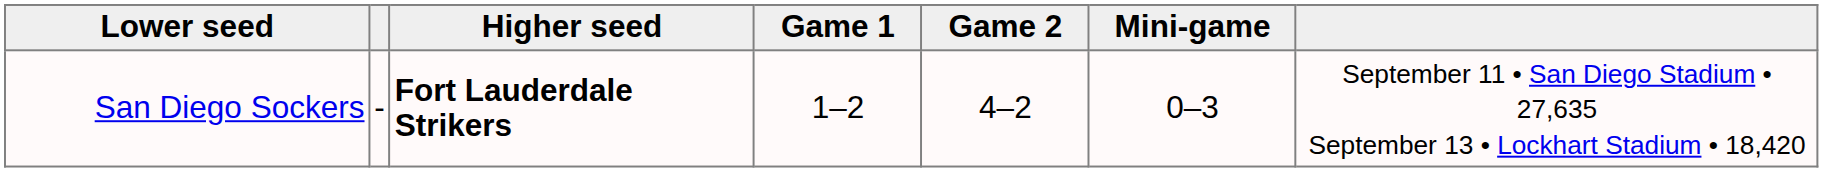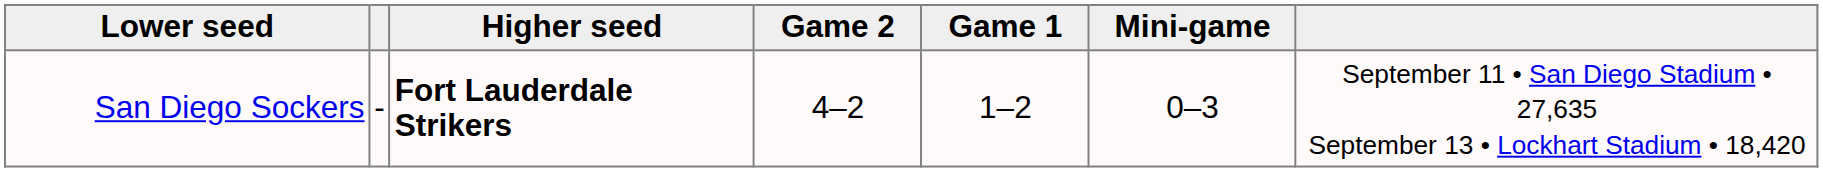columns swapped: Game 1 <-> Game 2
